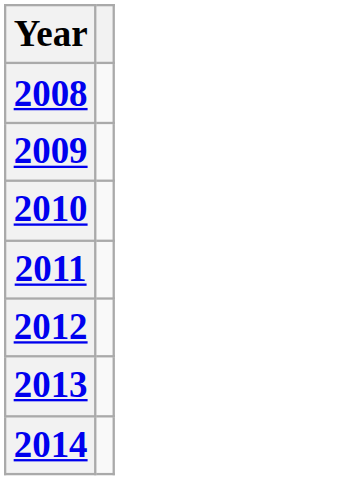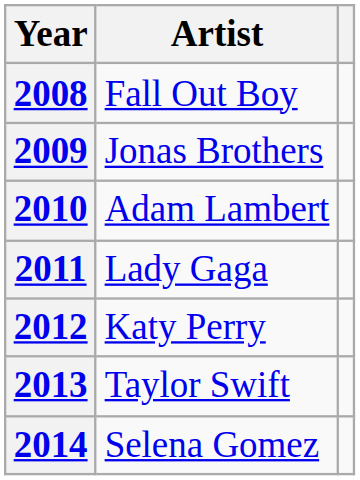+ column: Artist | Fall Out Boy | Jonas Brothers | Adam Lambert | Lady Gaga | Katy Perry | Taylor Swift | Selena Gomez
